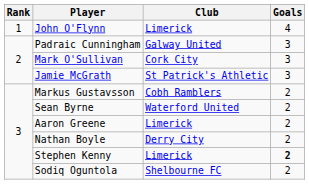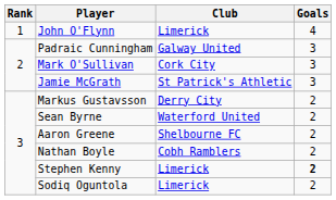Markus Gustavsson | Club: Cobh Ramblers -> Derry City
Aaron Greene | Club: Limerick -> Shelbourne FC
Nathan Boyle | Club: Derry City -> Cobh Ramblers
Sodiq Oguntola | Club: Shelbourne FC -> Limerick
